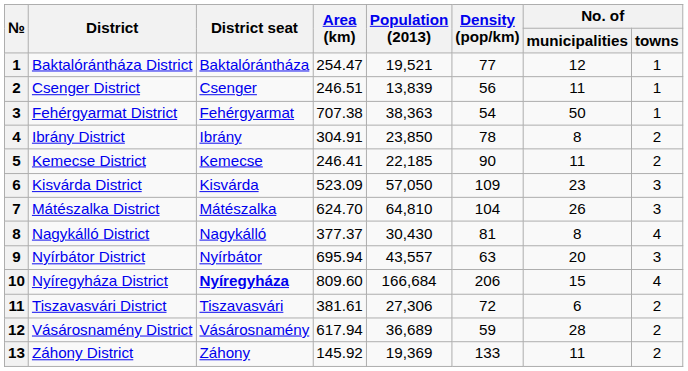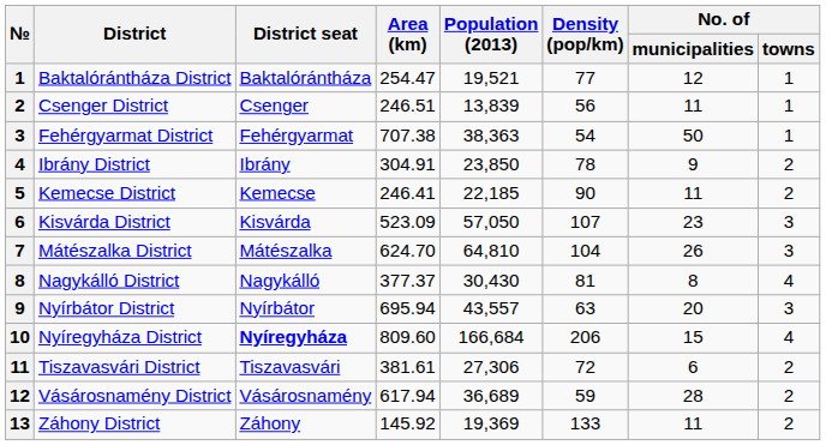Ibrány District | No. of / municipalities: 8 -> 9
Kisvárda District | Density (pop/km): 109 -> 107
